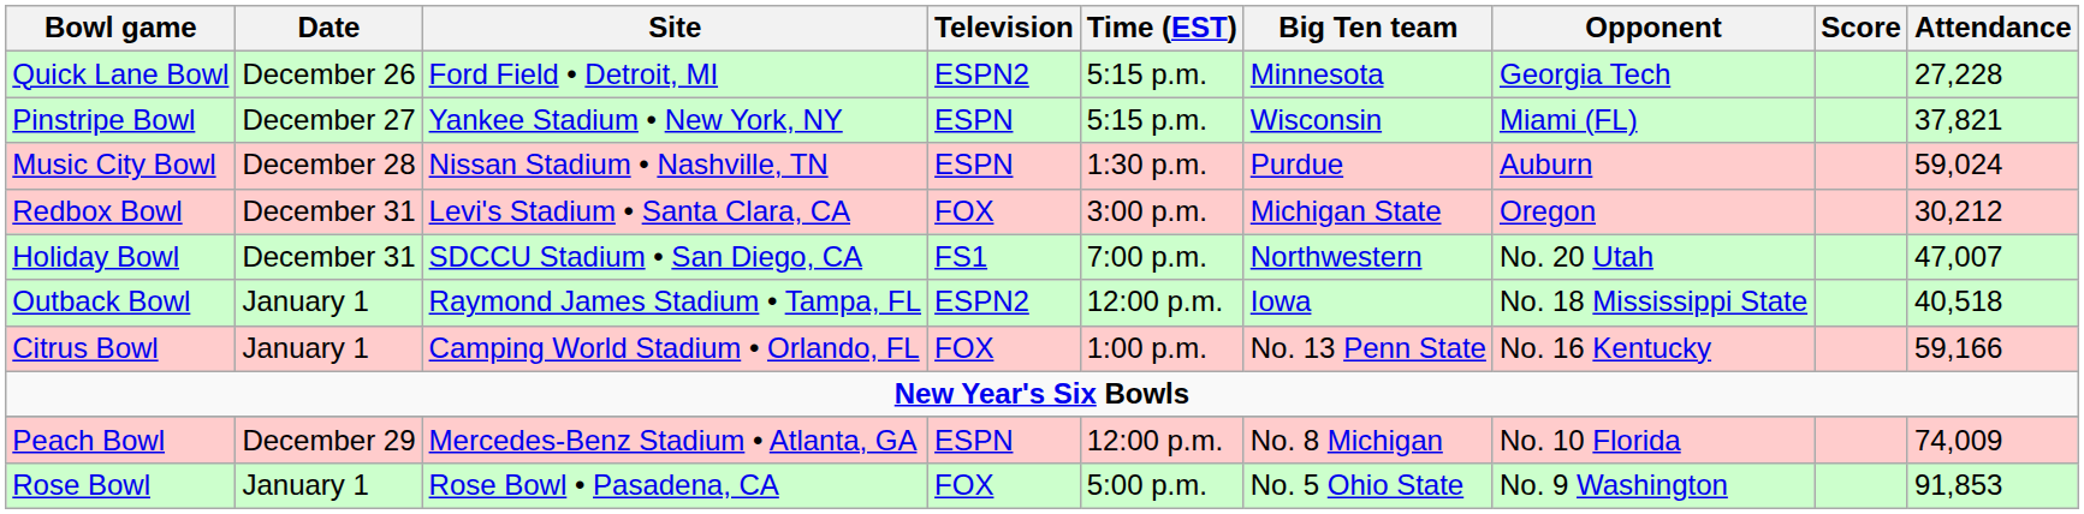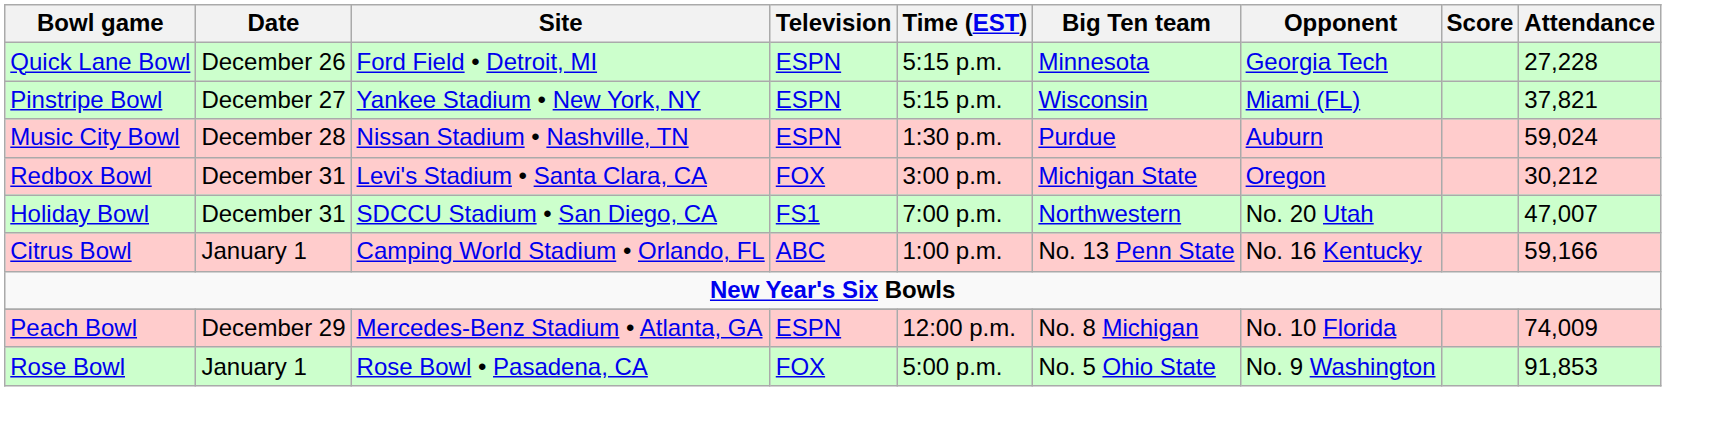Quick Lane Bowl | Television: ESPN2 -> ESPN
- row: Outback Bowl | January 1 | Raymond James Stadium • Tampa, FL | ESPN2 | 12:00 p.m. | Iowa | No. 18 Mississippi State | 40,518
Citrus Bowl | Television: FOX -> ABC
